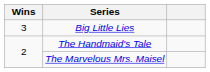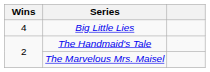Big Little Lies | Wins: 3 -> 4
